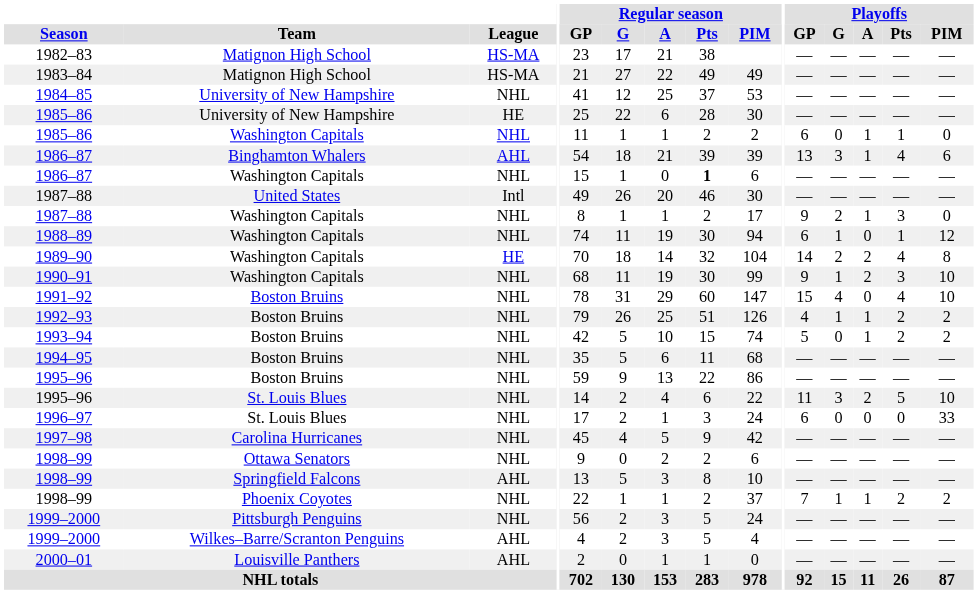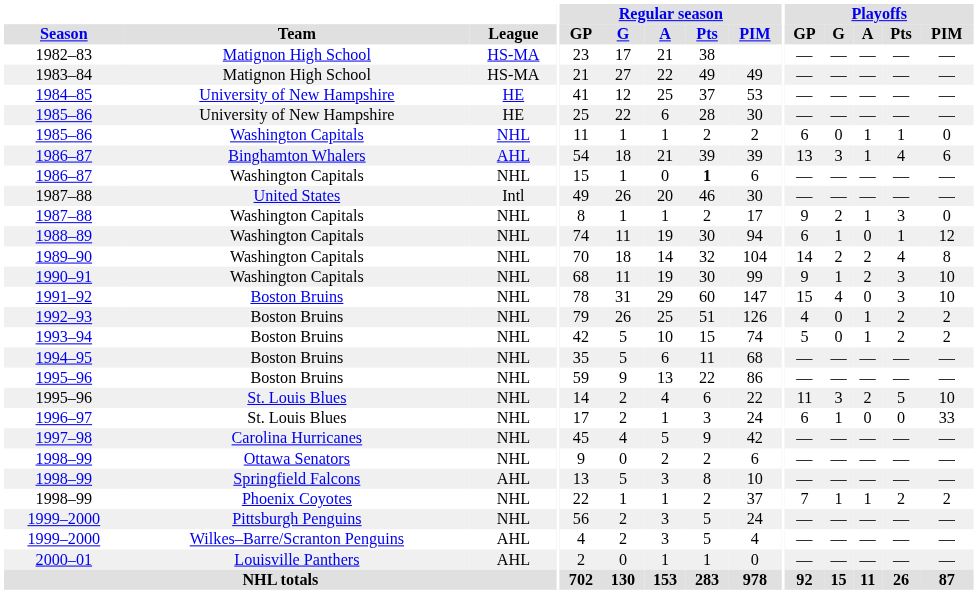1984–85 | League: NHL -> HE
1989–90 | League: HE -> NHL
1991–92 | Playoffs / Pts: 4 -> 3
1992–93 | Playoffs / G: 1 -> 0
1996–97 | Playoffs / G: 0 -> 1
